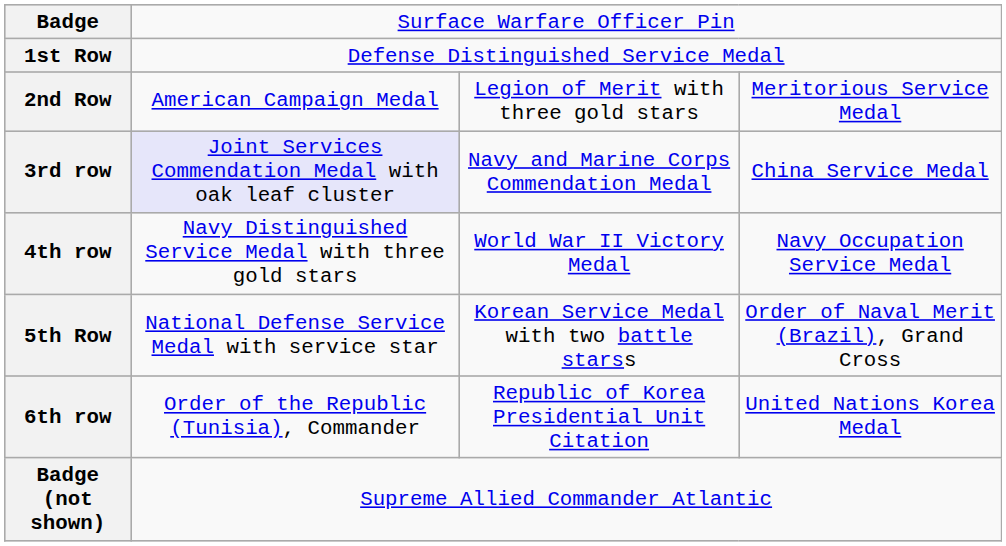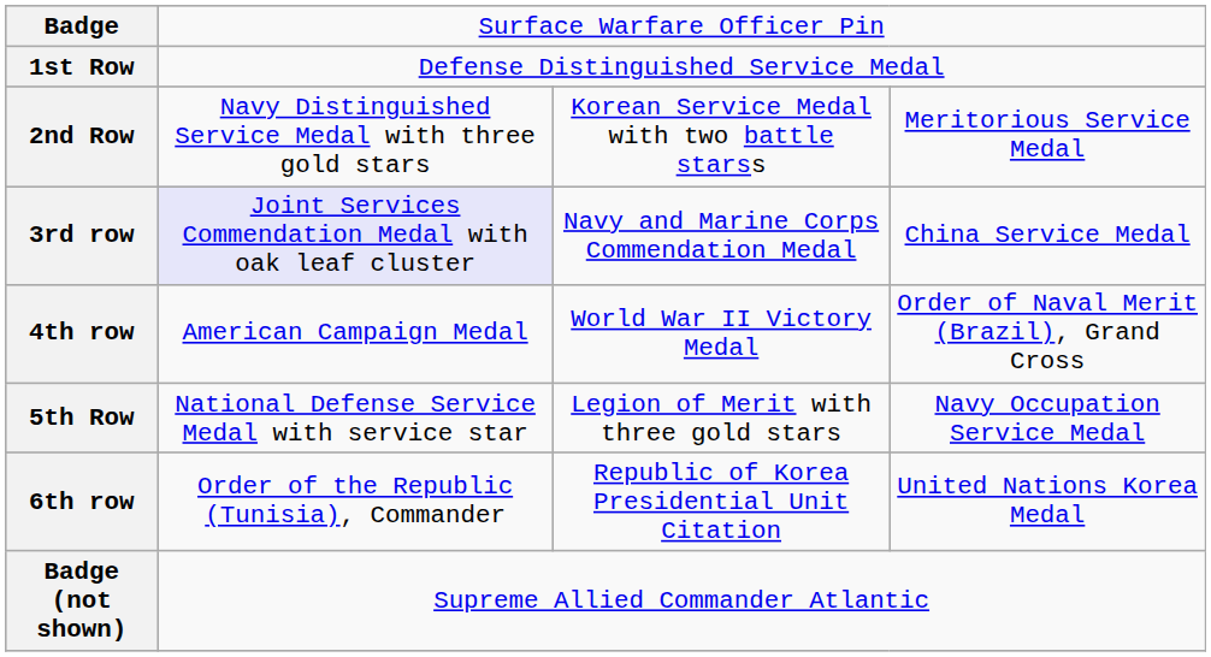2nd Row | column 2: American Campaign Medal -> Navy Distinguished Service Medal with three gold stars
2nd Row | column 3: Legion of Merit with three gold stars -> Korean Service Medal with two battle starss
4th row | column 2: Navy Distinguished Service Medal with three gold stars -> American Campaign Medal
4th row | column 4: Navy Occupation Service Medal -> Order of Naval Merit (Brazil), Grand Cross
5th Row | column 3: Korean Service Medal with two battle starss -> Legion of Merit with three gold stars
5th Row | column 4: Order of Naval Merit (Brazil), Grand Cross -> Navy Occupation Service Medal
